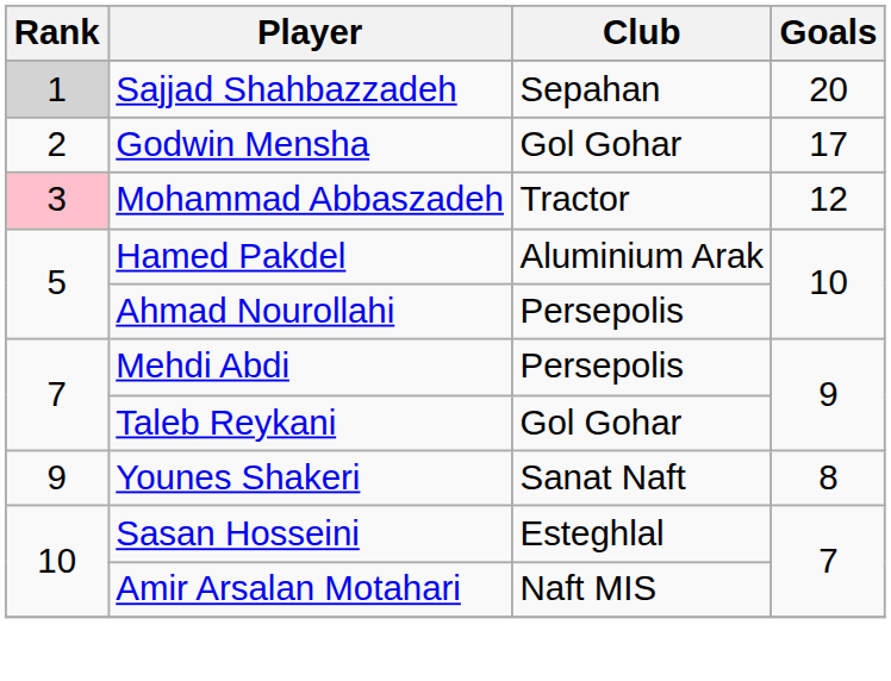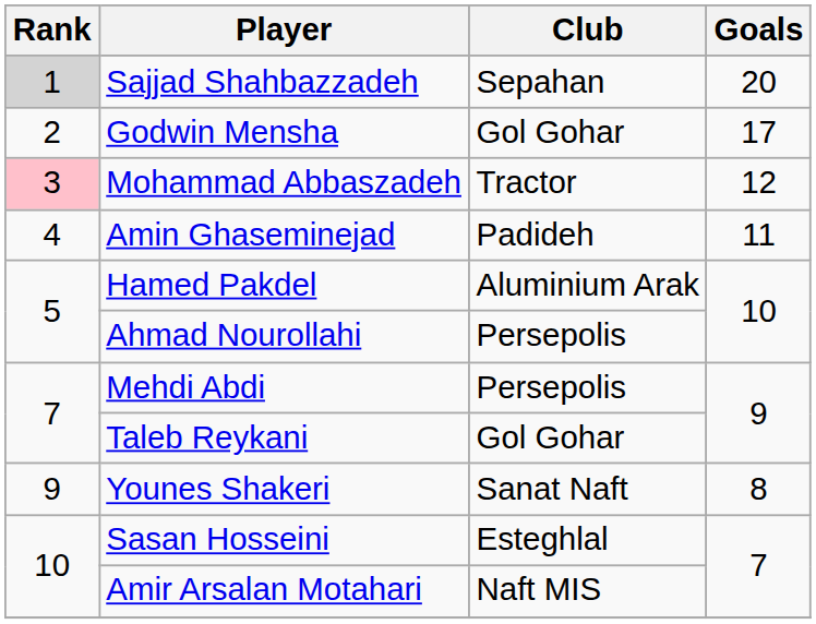+ row: 4 | Amin Ghaseminejad | Padideh | 11
